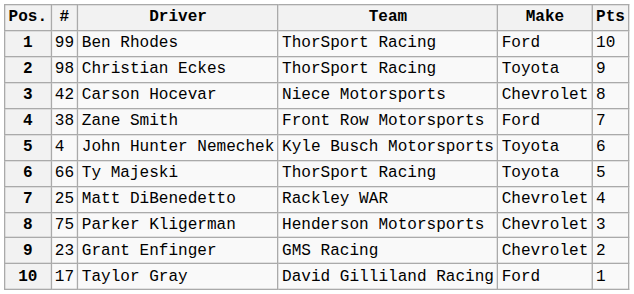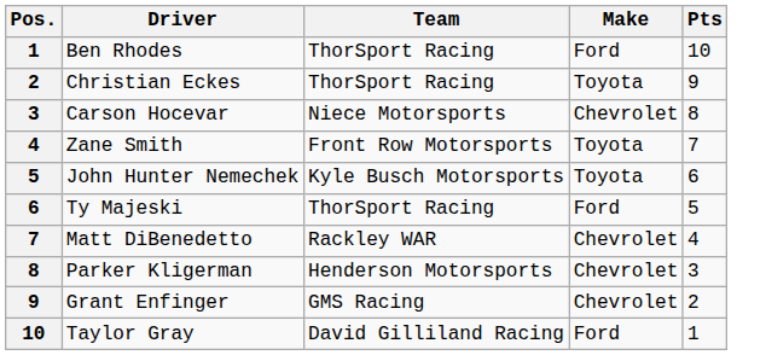- column: # | 99 | 98 | 42 | 38 | 4 | 66 | 25 | 75 | 23 | 17
Zane Smith | Make: Ford -> Toyota
Ty Majeski | Make: Toyota -> Ford
